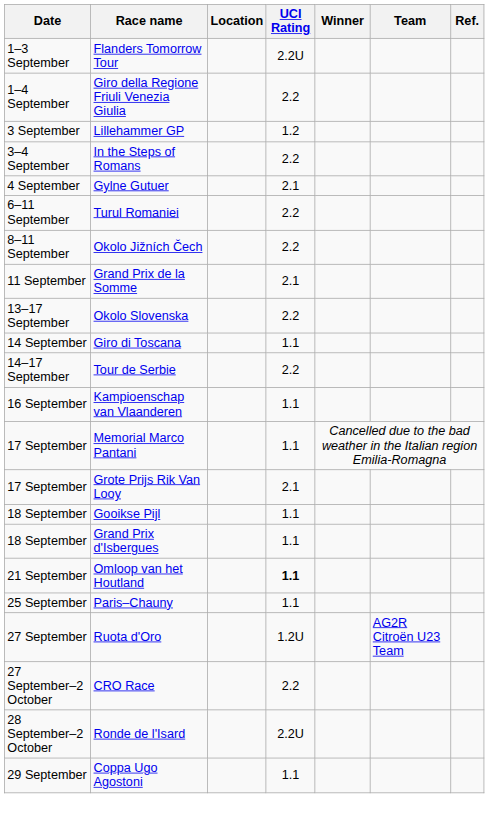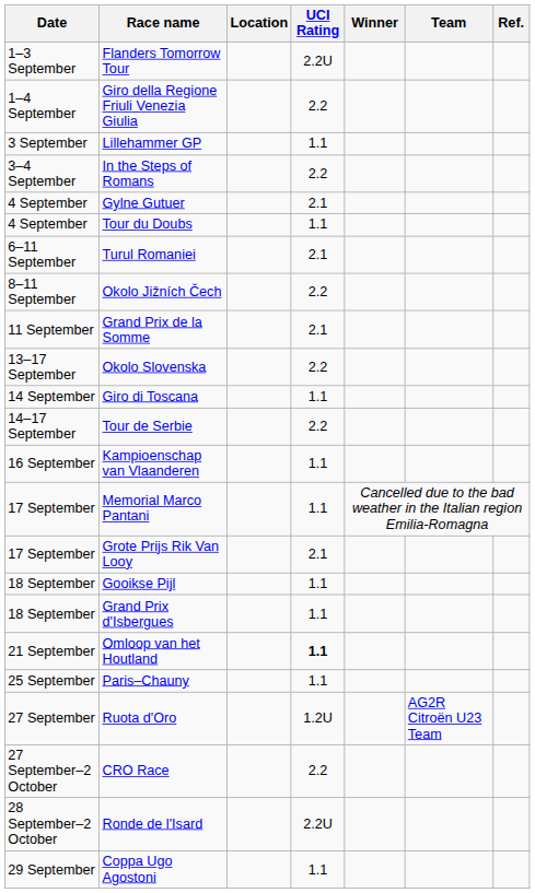Lillehammer GP | UCI Rating: 1.2 -> 1.1
+ row: 4 September | Tour du Doubs | 1.1
Turul Romaniei | UCI Rating: 2.2 -> 2.1
